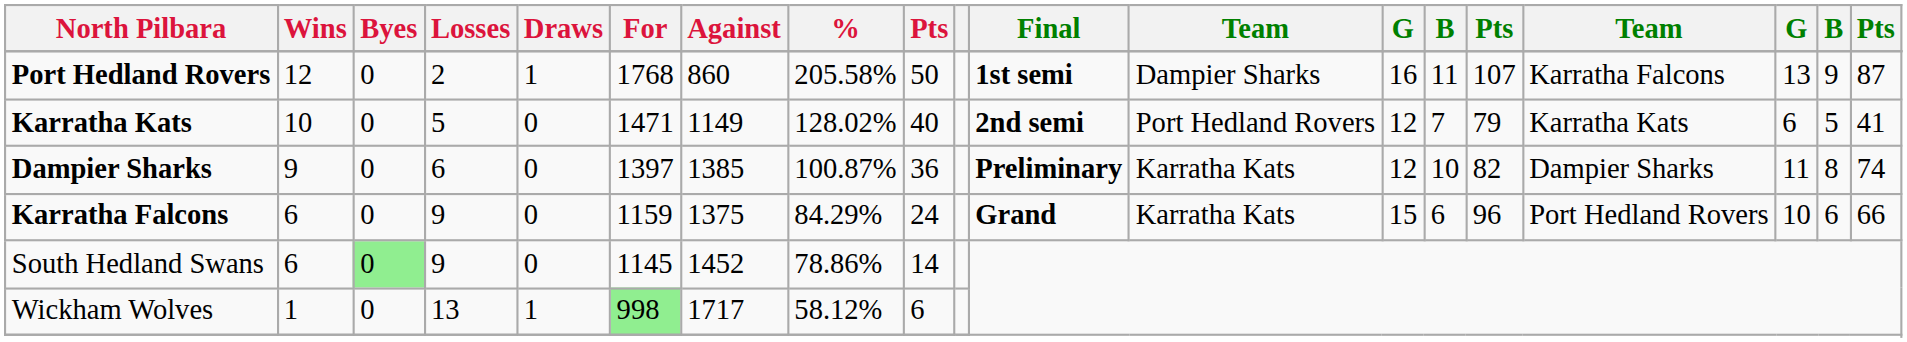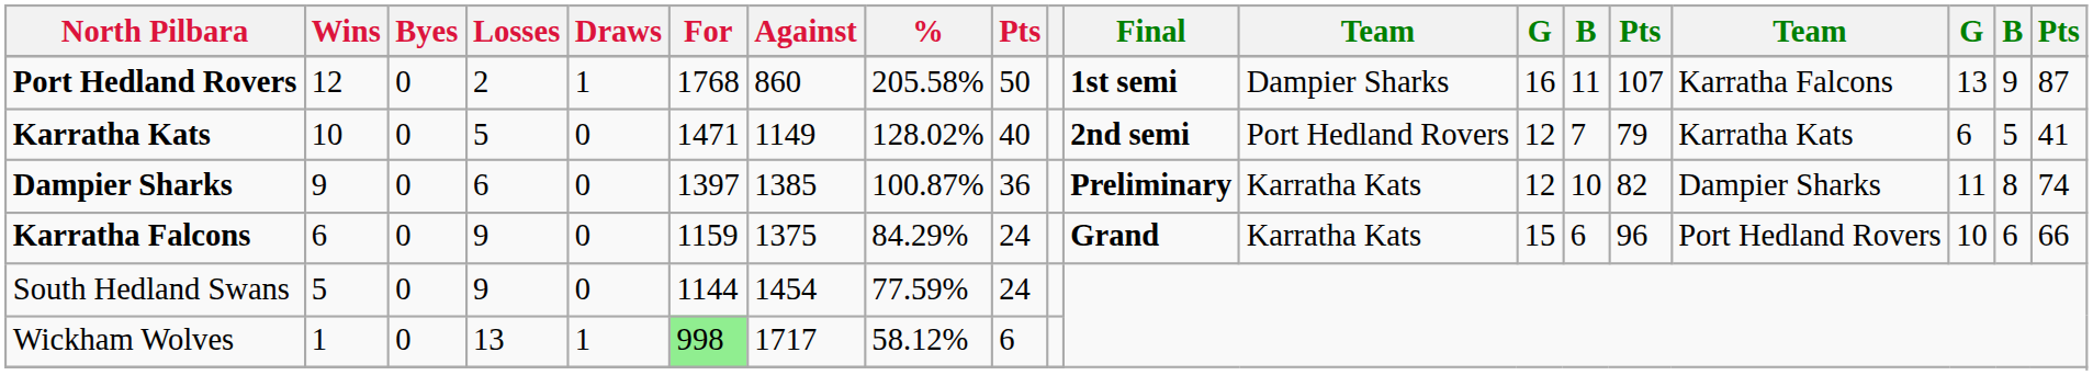South Hedland Swans | Wins: 6 -> 5
South Hedland Swans | Byes: lightgreen background -> no background
South Hedland Swans | For: 1145 -> 1144
South Hedland Swans | Against: 1452 -> 1454
South Hedland Swans | %: 78.86% -> 77.59%
South Hedland Swans | column 9: 14 -> 24
